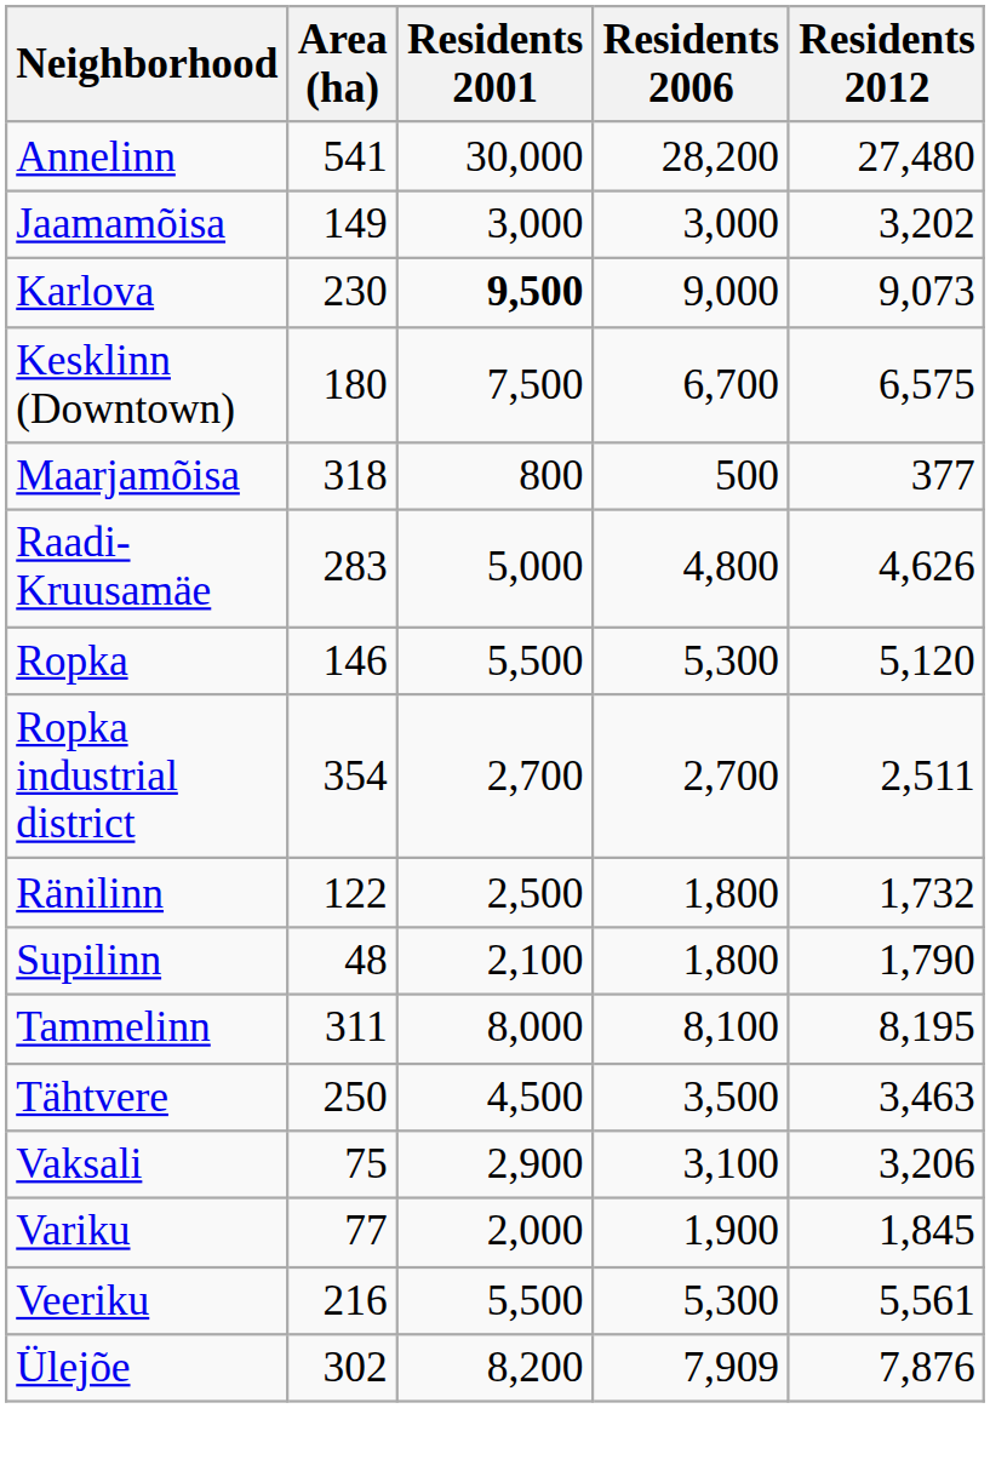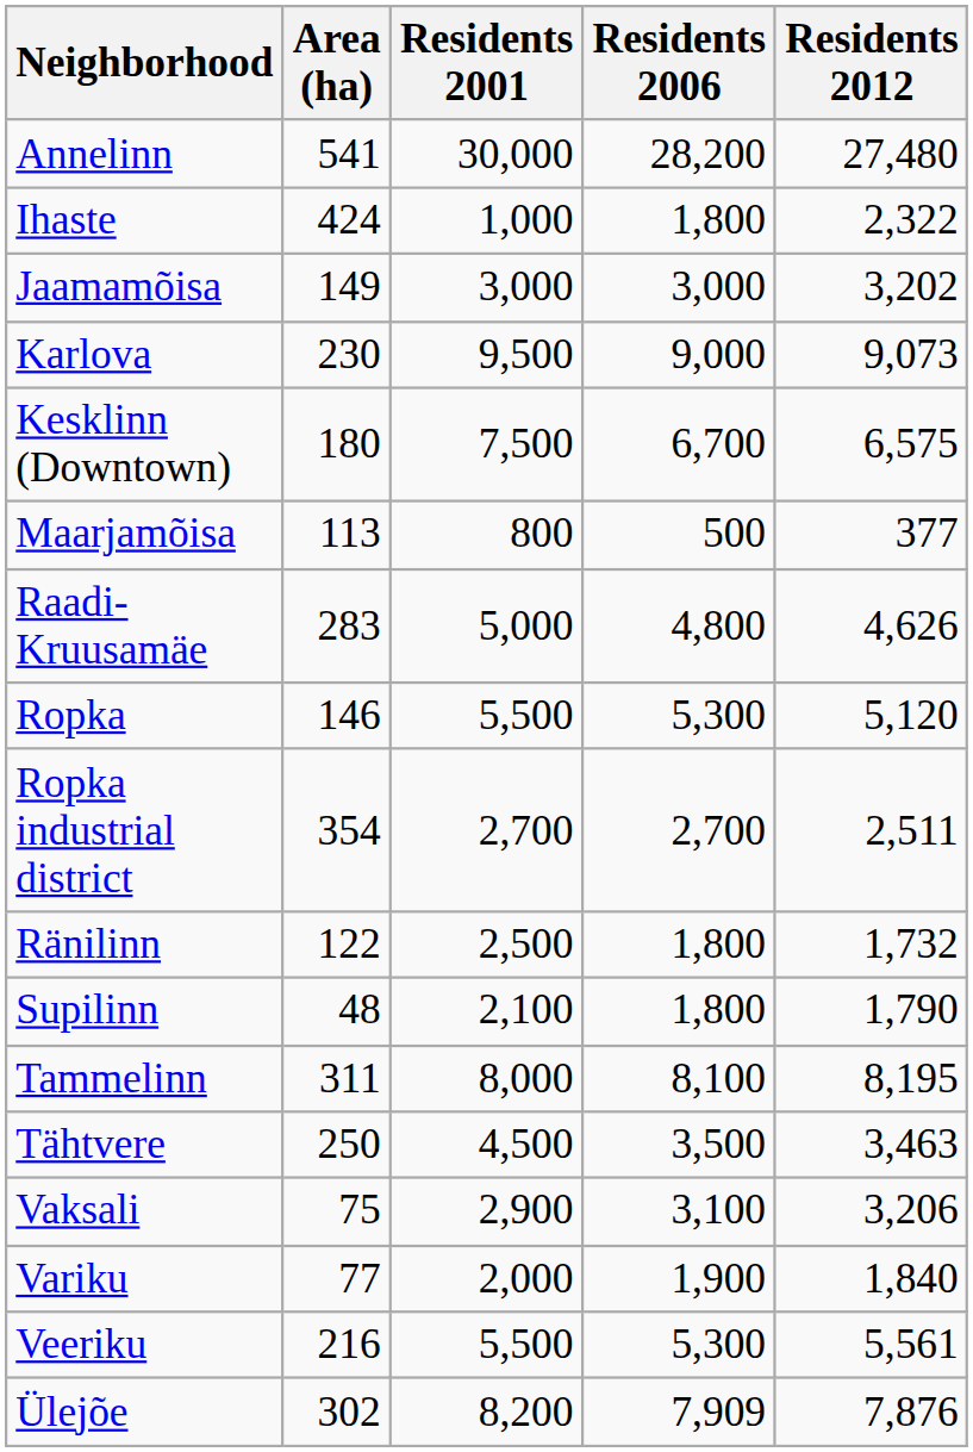+ row: Ihaste | 424 | 1,000 | 1,800 | 2,322
Karlova | Residents 2001: bold -> normal
Maarjamõisa | Area (ha): 318 -> 113
Variku | Residents 2012: 1,845 -> 1,840
